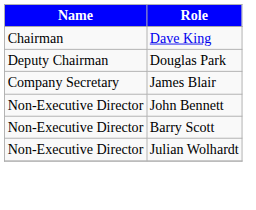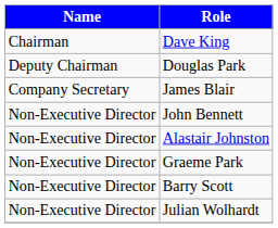+ row: Non-Executive Director | Alastair Johnston
+ row: Non-Executive Director | Graeme Park
